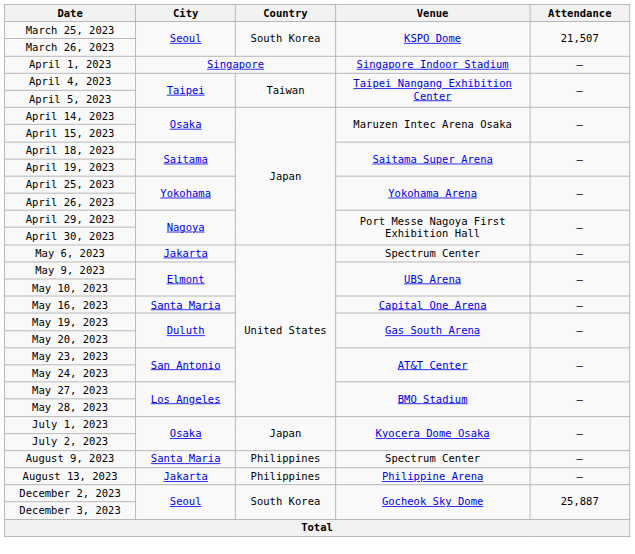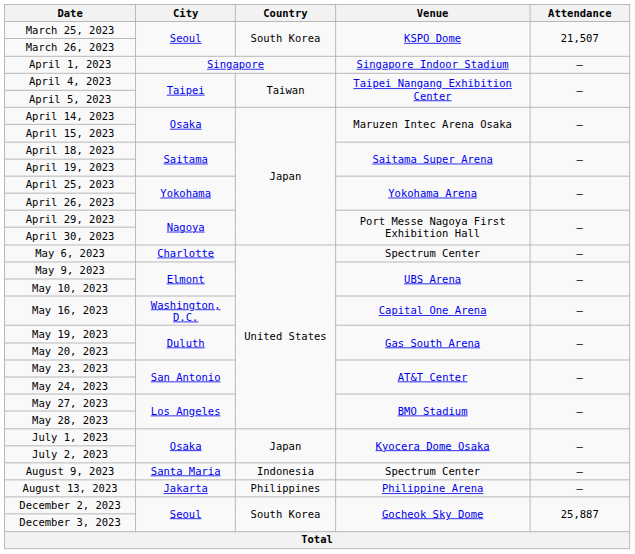May 6, 2023 | City: Jakarta -> Charlotte
May 16, 2023 | City: Santa Maria -> Washington, D.C.
August 9, 2023 | Country: Philippines -> Indonesia
